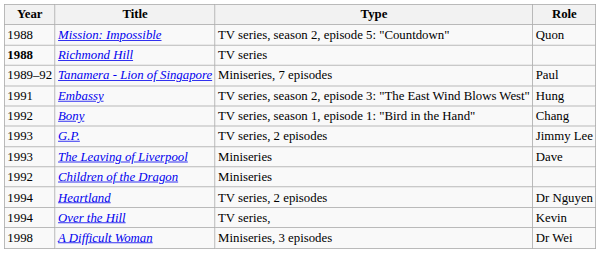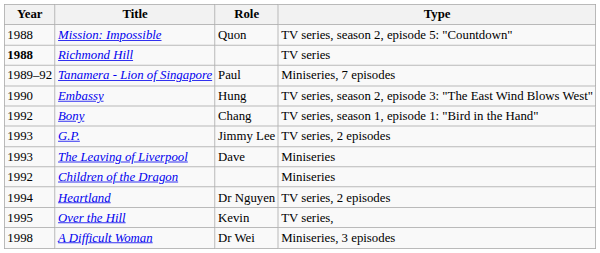columns swapped: Role <-> Type
Embassy | Year: 1991 -> 1990
Over the Hill | Year: 1994 -> 1995
